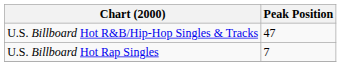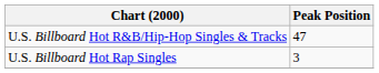U.S. Billboard Hot Rap Singles | Peak Position: 7 -> 3
